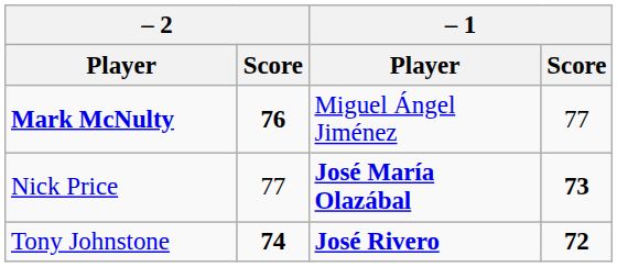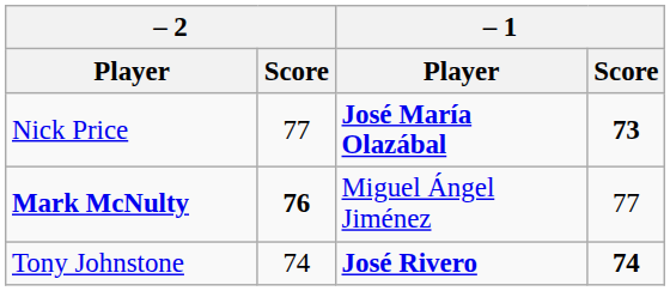rows swapped: Nick Price <-> Mark McNulty
Tony Johnstone | – 2 / Score: bold -> normal
Tony Johnstone | – 1 / Score: 72 -> 74
